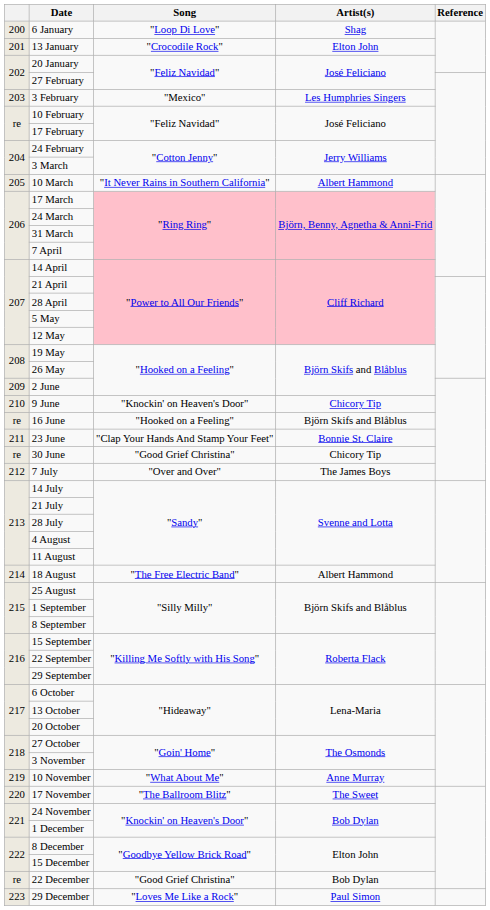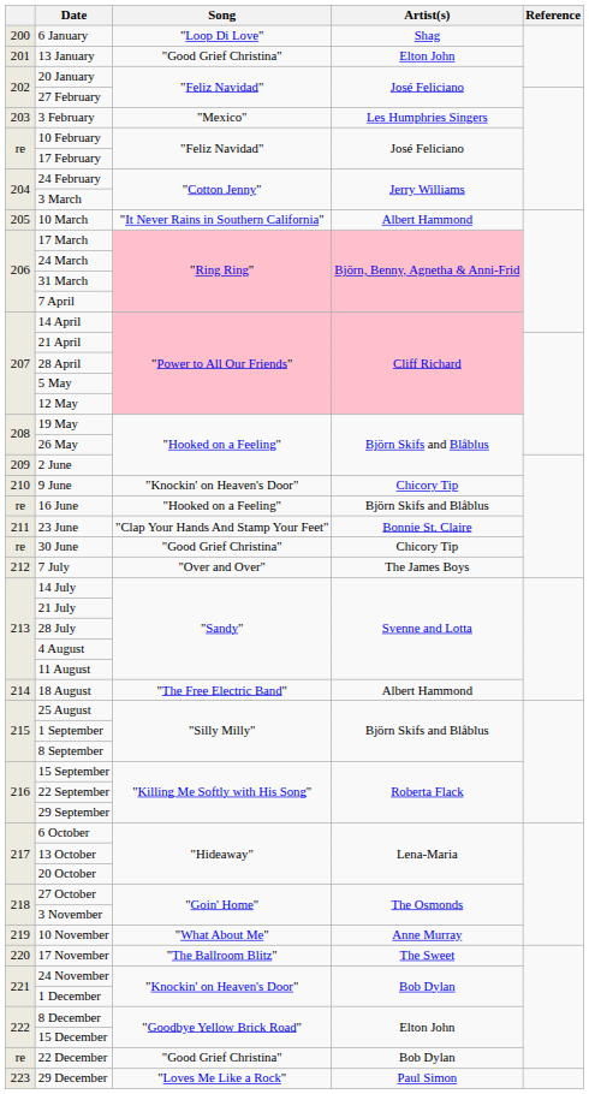13 January | Song: "Crocodile Rock" -> "Good Grief Christina"
